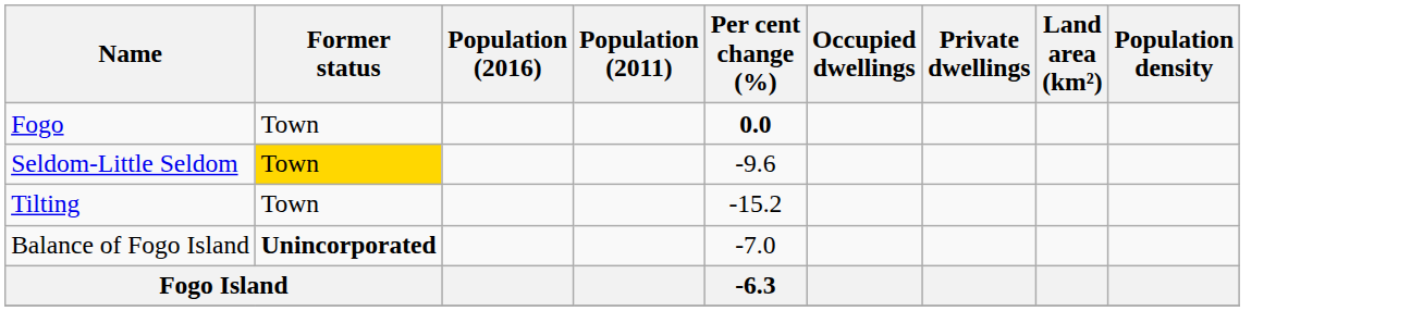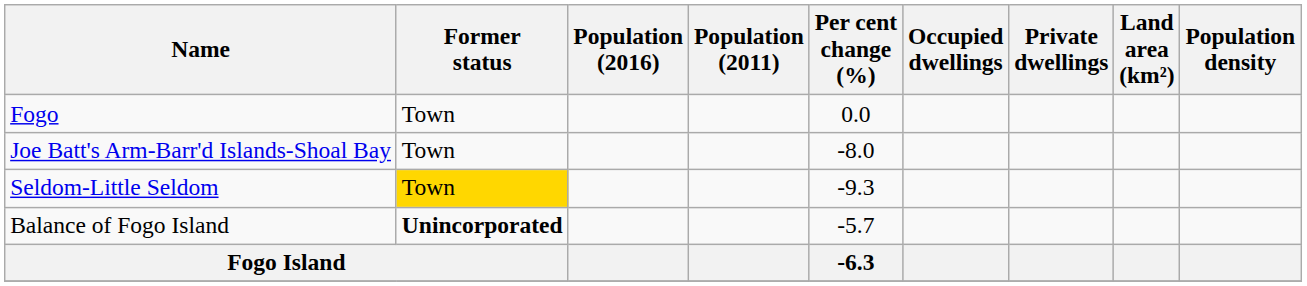Fogo | Per cent change (%): bold -> normal
+ row: Joe Batt's Arm-Barr'd Islands-Shoal Bay | Town | -8.0
Seldom-Little Seldom | Per cent change (%): -9.6 -> -9.3
- row: Tilting | Town | -15.2
Balance of Fogo Island | Per cent change (%): -7.0 -> -5.7
